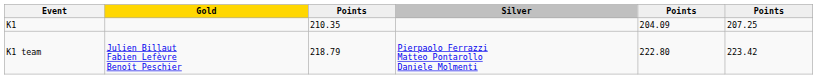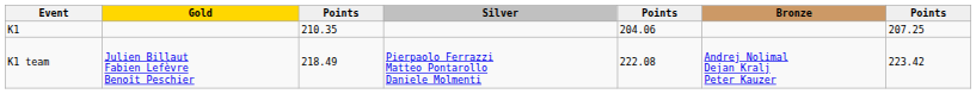+ column: Bronze | Andrej Nolimal Dejan Kralj Peter Kauzer
K1 | column 5: 204.09 -> 204.06
K1 team | column 3: 218.79 -> 218.49
K1 team | column 5: 222.80 -> 222.08
